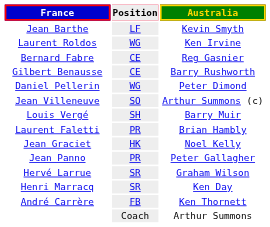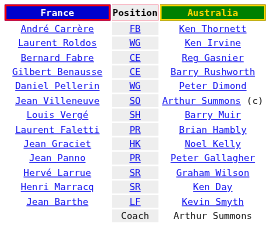rows swapped: André Carrère <-> Jean Barthe
